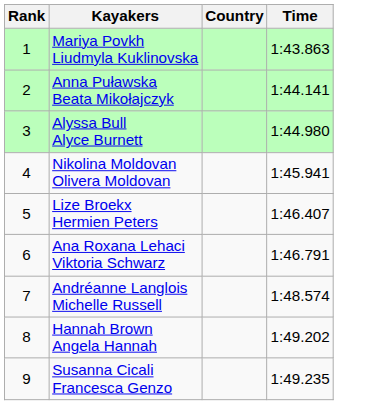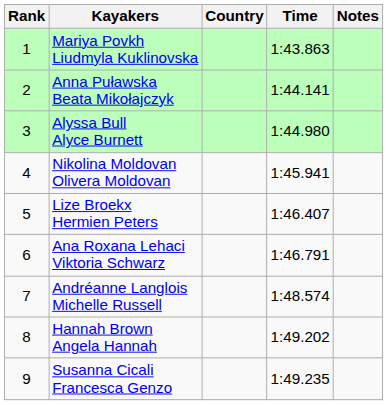+ column: Notes
